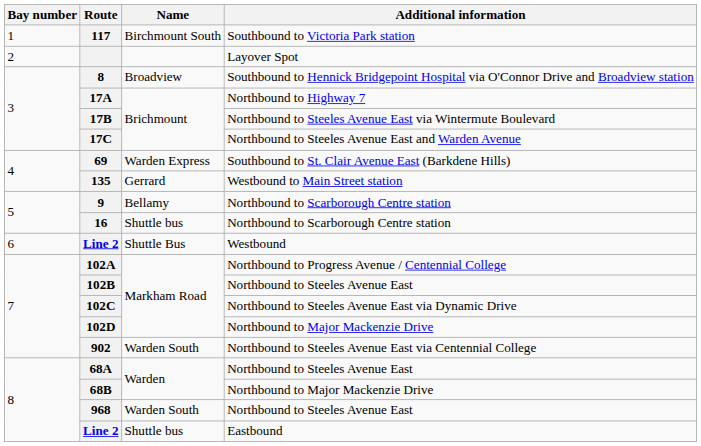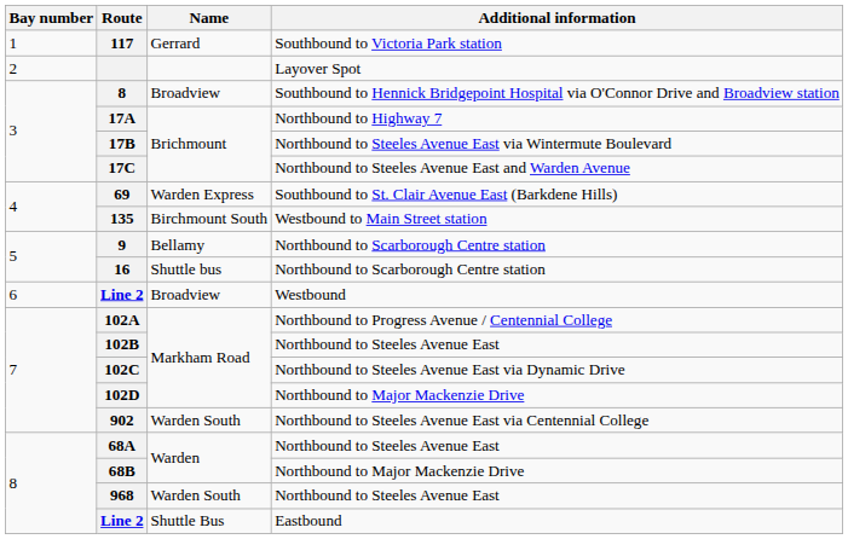117 | Name: Birchmount South -> Gerrard
135 | Name: Gerrard -> Birchmount South
Line 2 / Westbound | Name: Shuttle Bus -> Broadview
Line 2 / Eastbound | Name: Shuttle bus -> Shuttle Bus
